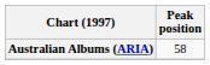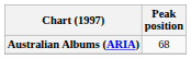Australian Albums (ARIA) | Peak position: 58 -> 68
